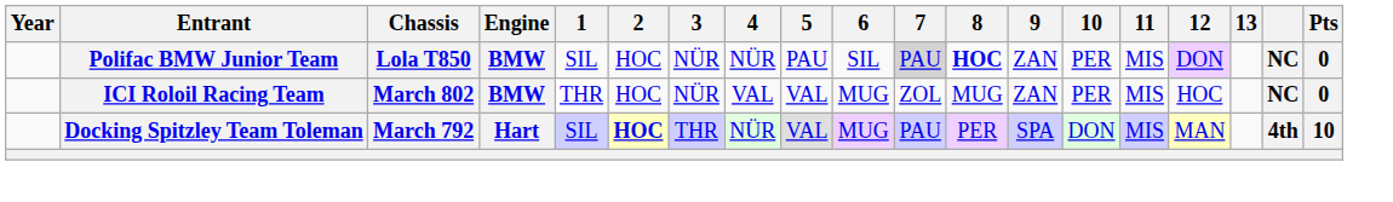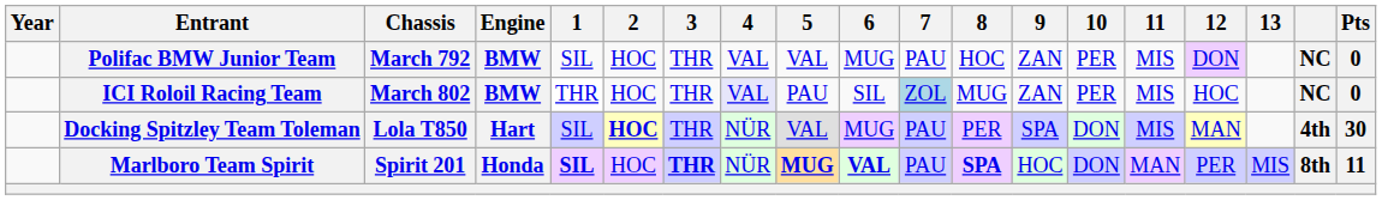Polifac BMW Junior Team | Chassis: Lola T850 -> March 792
Polifac BMW Junior Team | 3: NÜR -> THR
Polifac BMW Junior Team | 4: NÜR -> VAL
Polifac BMW Junior Team | 5: PAU -> VAL
Polifac BMW Junior Team | 6: SIL -> MUG
Polifac BMW Junior Team | 7: lightgrey background -> no background
Polifac BMW Junior Team | 8: bold -> normal
ICI Roloil Racing Team | 3: NÜR -> THR
ICI Roloil Racing Team | 4: no background -> lavender background
ICI Roloil Racing Team | 5: VAL -> PAU
ICI Roloil Racing Team | 6: MUG -> SIL
ICI Roloil Racing Team | 7: no background -> lightblue background
Docking Spitzley Team Toleman | Chassis: March 792 -> Lola T850
Docking Spitzley Team Toleman | Pts: 10 -> 30
+ row: Marlboro Team Spirit | Spirit 201 | Honda | SIL | HOC | THR | NÜR | MUG | VAL | PAU | SPA | HOC | DON | MAN | PER | MIS | 8th | 11
